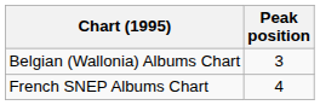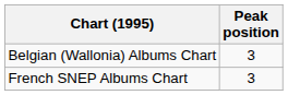French SNEP Albums Chart | Peak position: 4 -> 3
